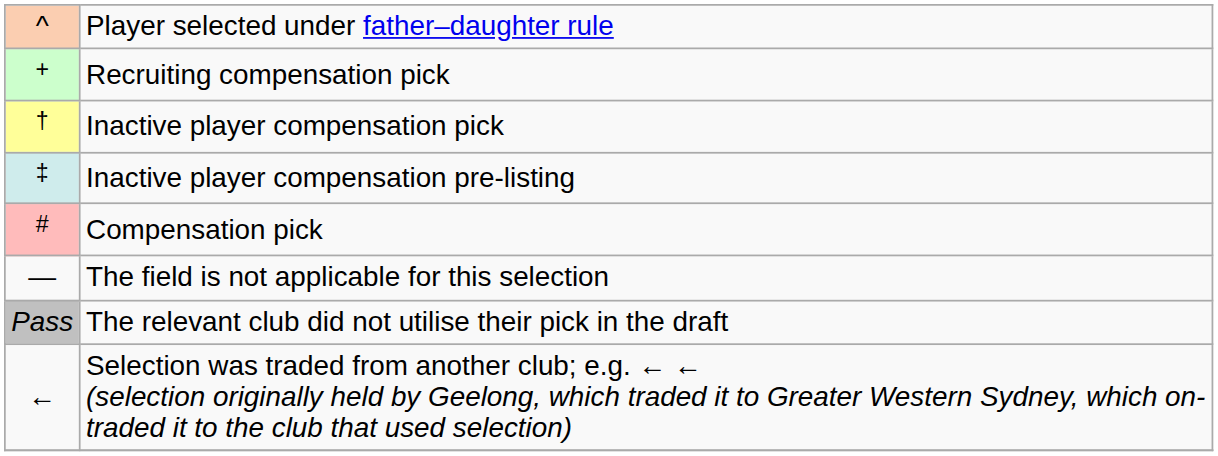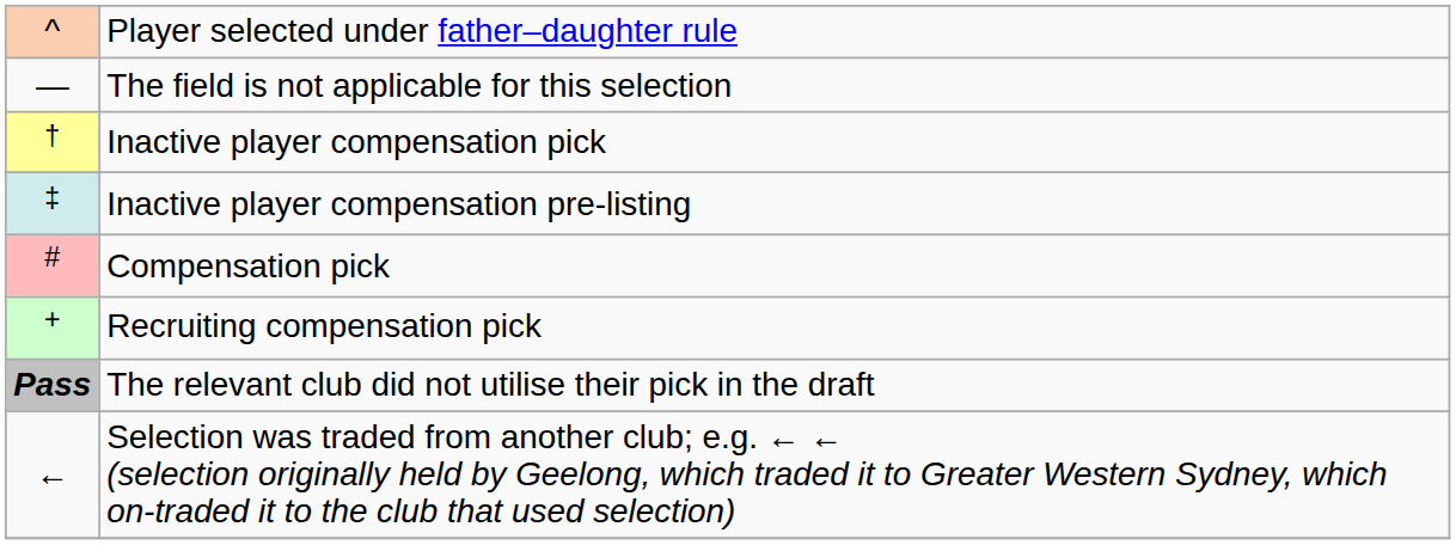rows swapped: Recruiting compensation pick <-> The field is not applicable for this selection
The relevant club did not utilise their pick in the draft | column 1: normal -> bold
